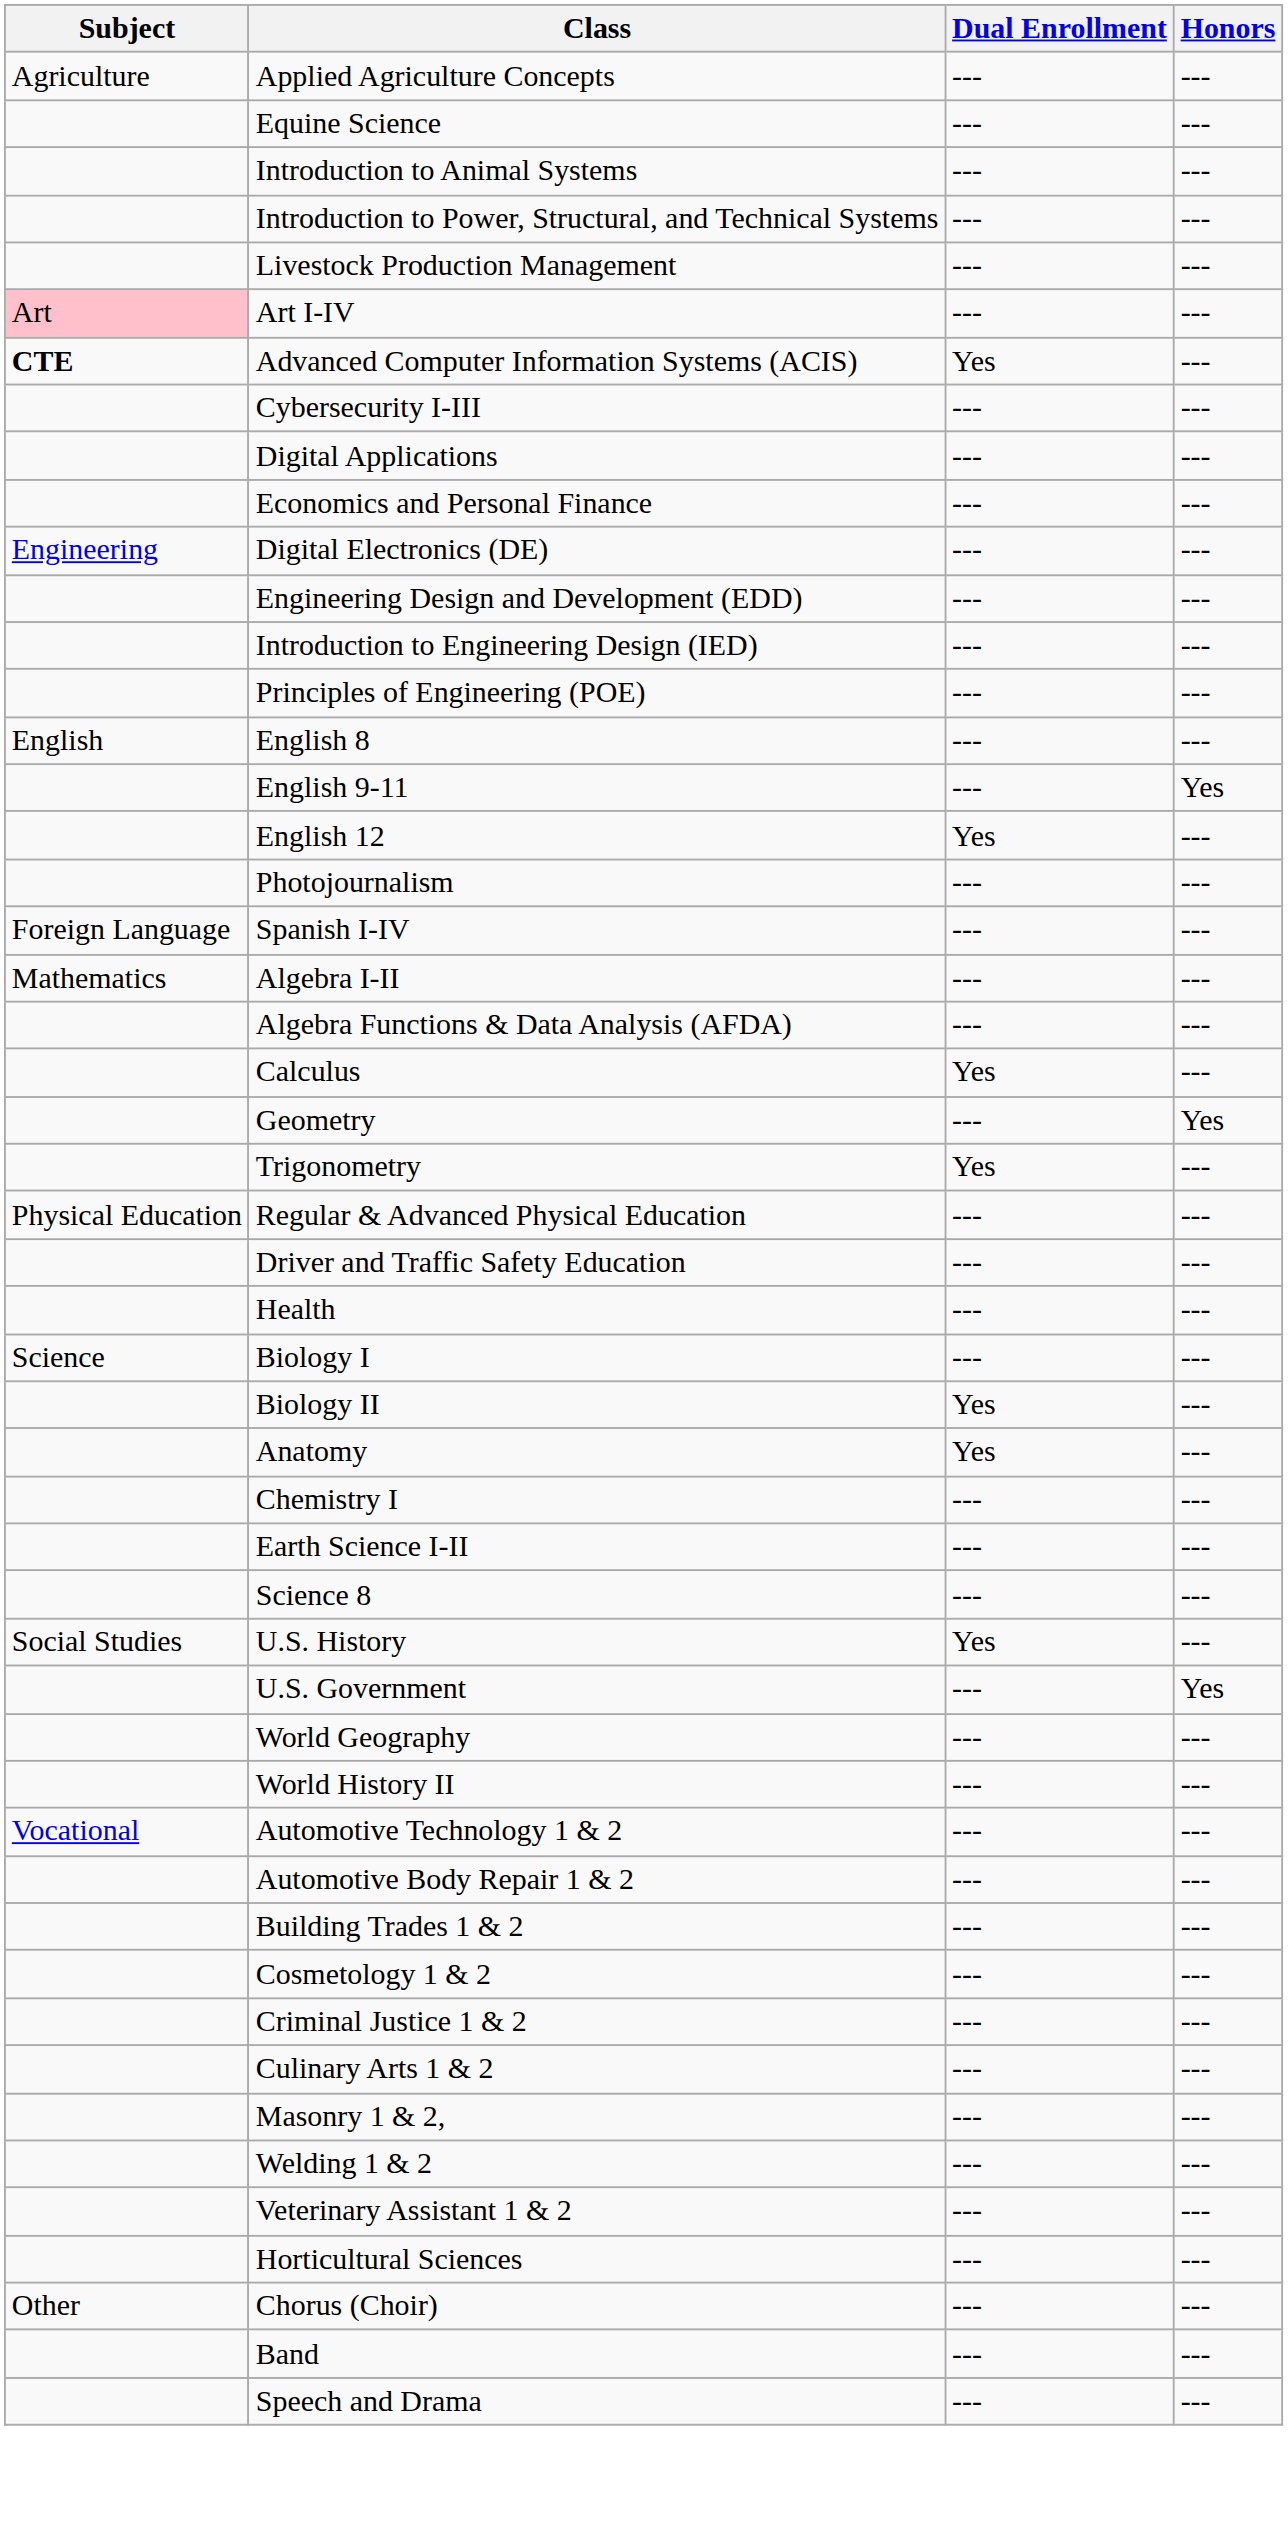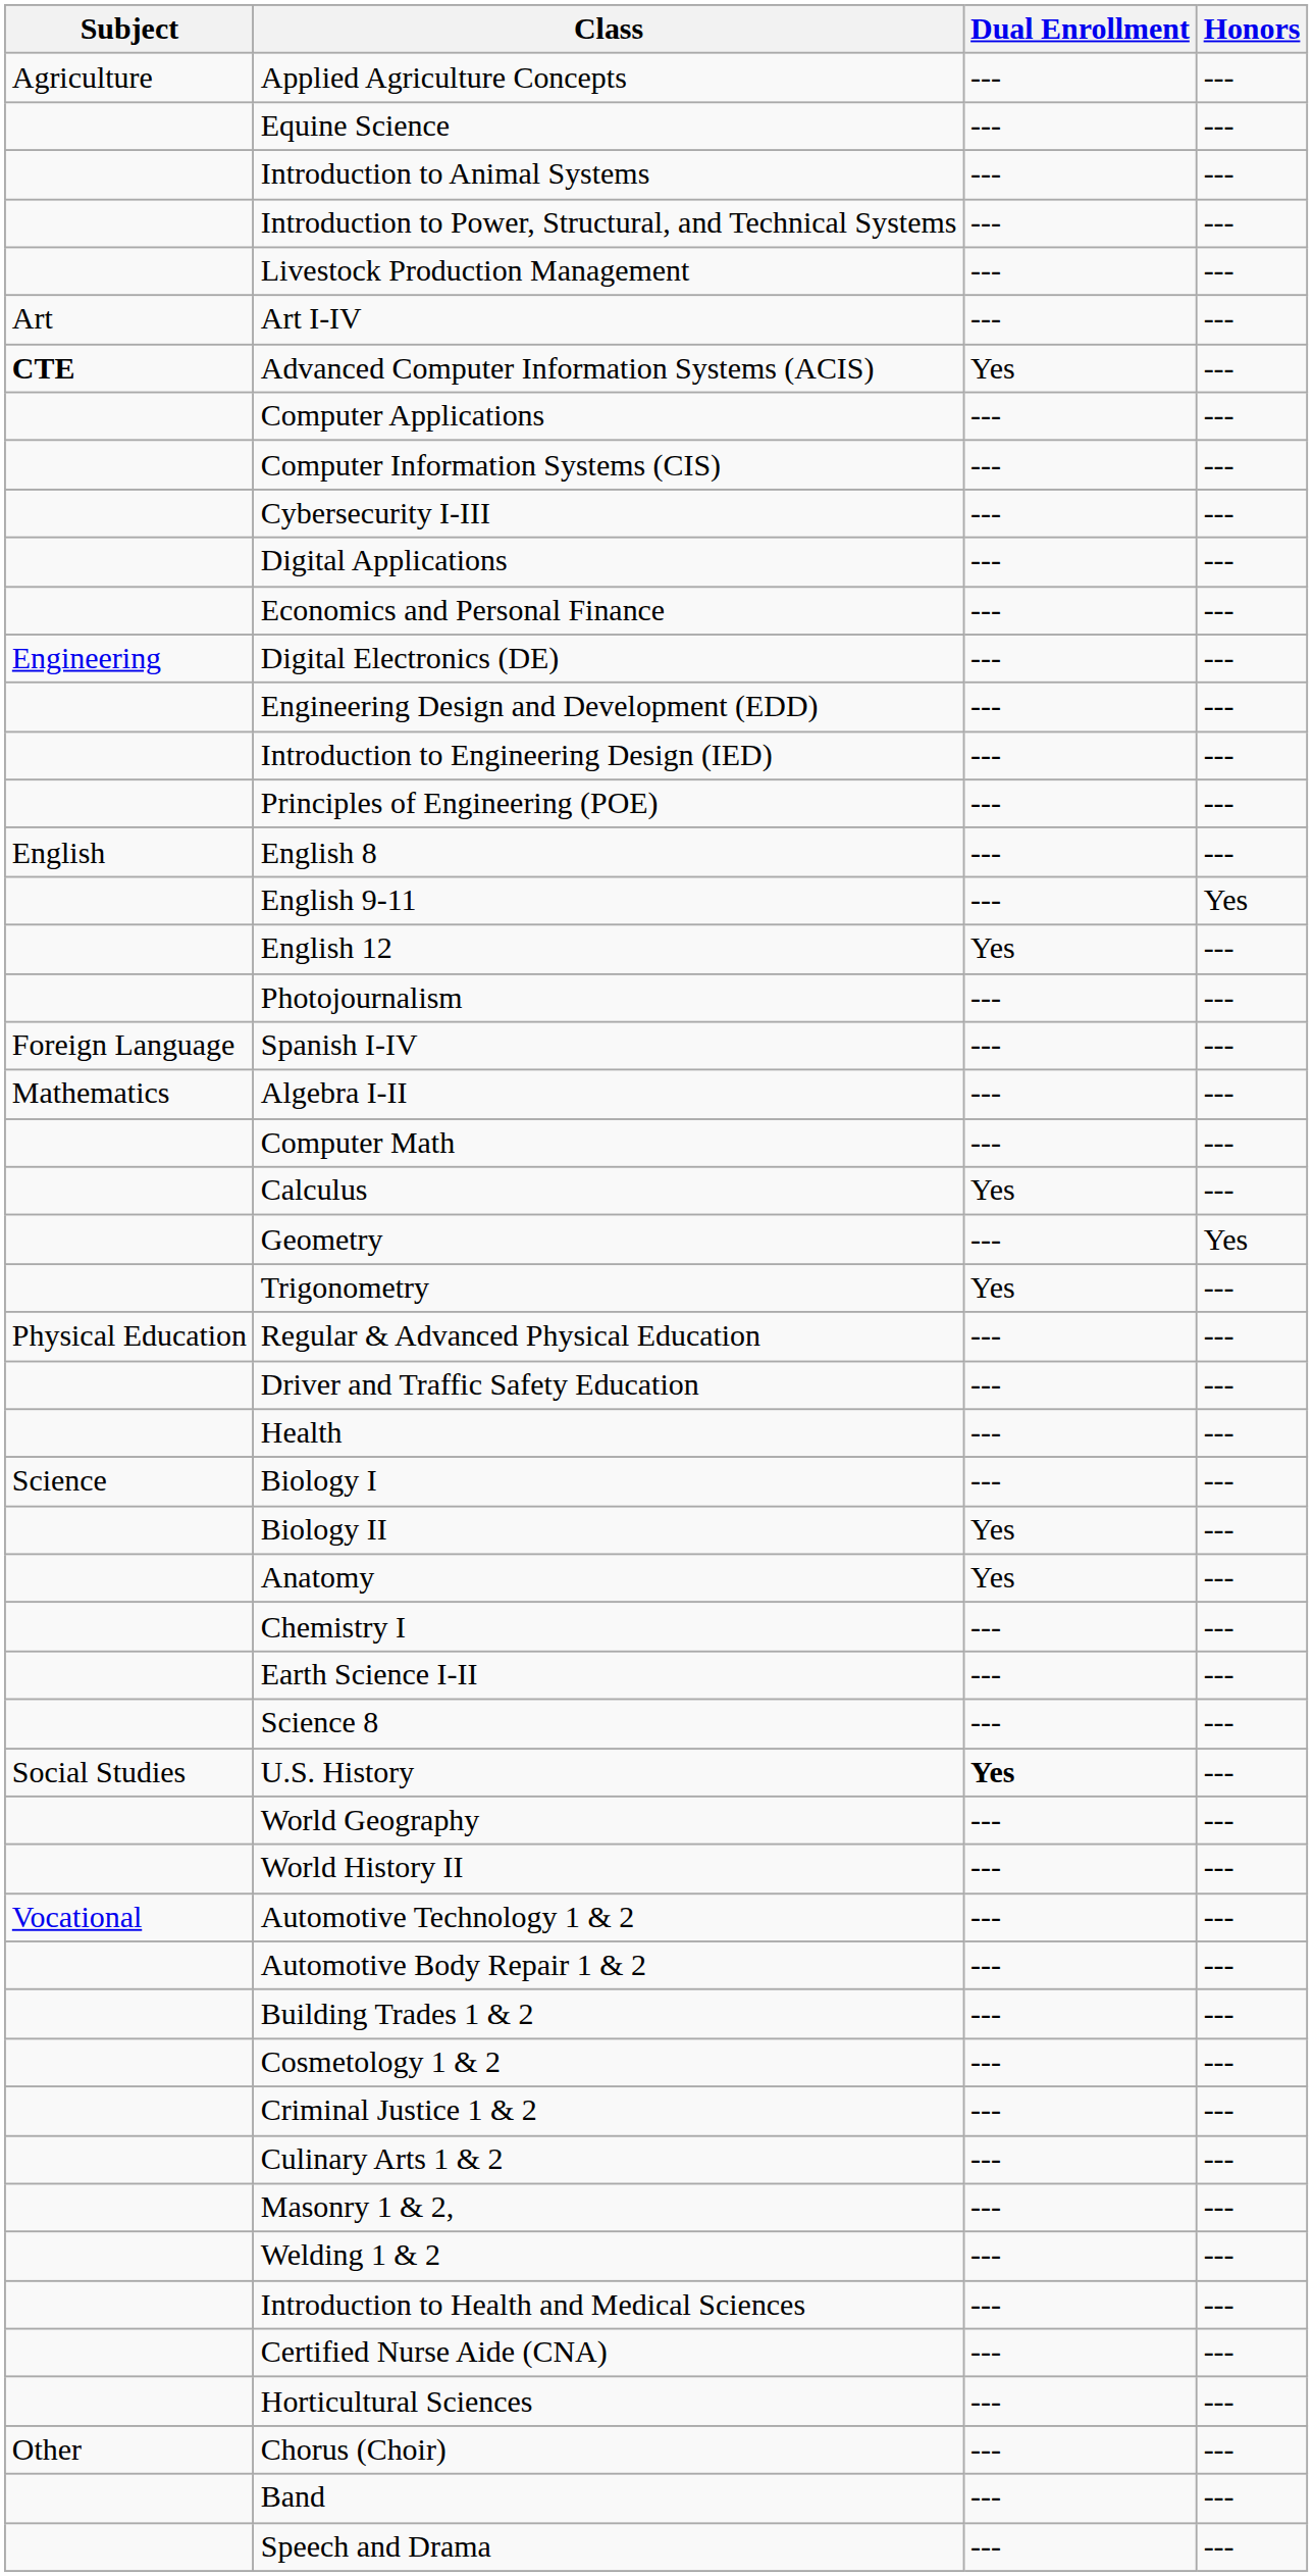Art I-IV | Subject: pink background -> no background
+ row: Computer Applications | --- | ---
+ row: Computer Information Systems (CIS) | --- | ---
- row: Algebra Functions & Data Analysis (AFDA) | --- | ---
+ row: Computer Math | --- | ---
U.S. History | Dual Enrollment: normal -> bold
- row: U.S. Government | --- | Yes
+ row: Introduction to Health and Medical Sciences | --- | ---
+ row: Certified Nurse Aide (CNA) | --- | ---
- row: Veterinary Assistant 1 & 2 | --- | ---
